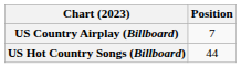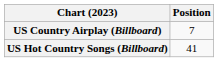US Hot Country Songs (Billboard) | Position: 44 -> 41
